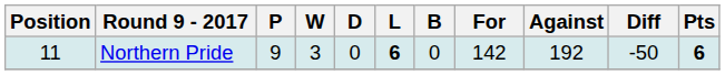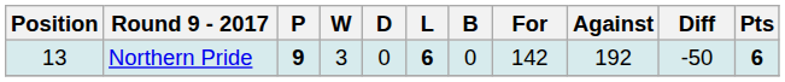Northern Pride | Position: 11 -> 13
Northern Pride | P: normal -> bold
